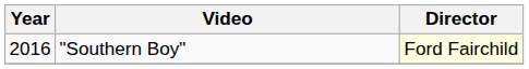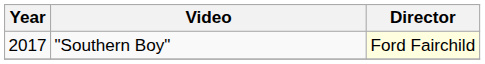"Southern Boy" | Year: 2016 -> 2017
